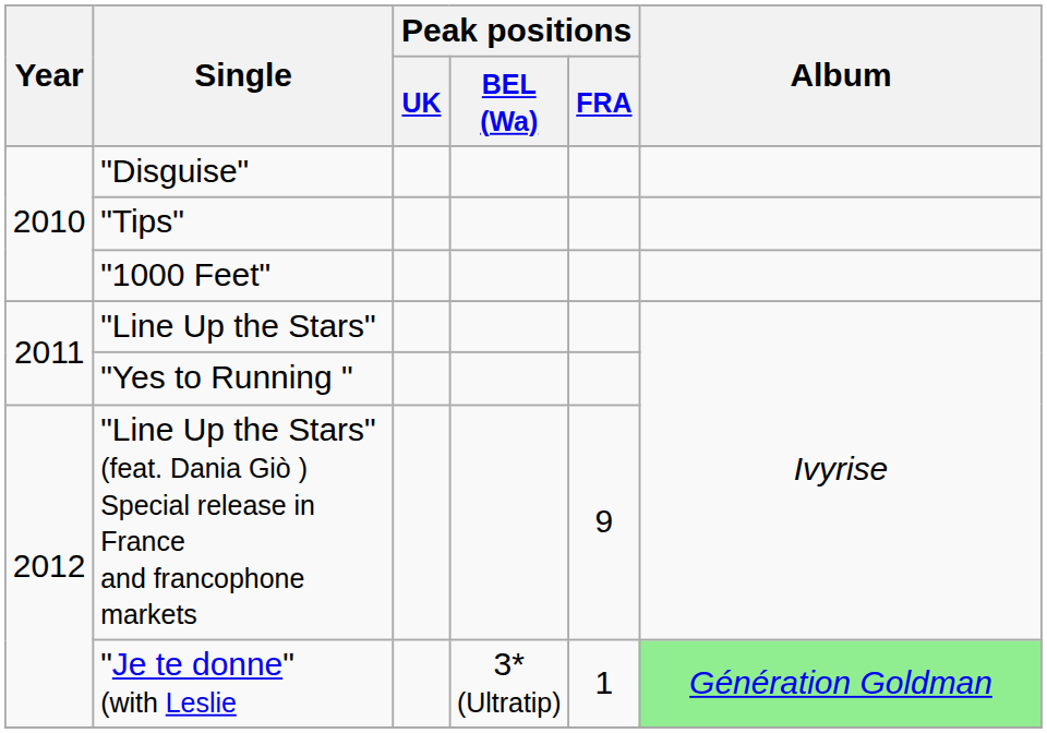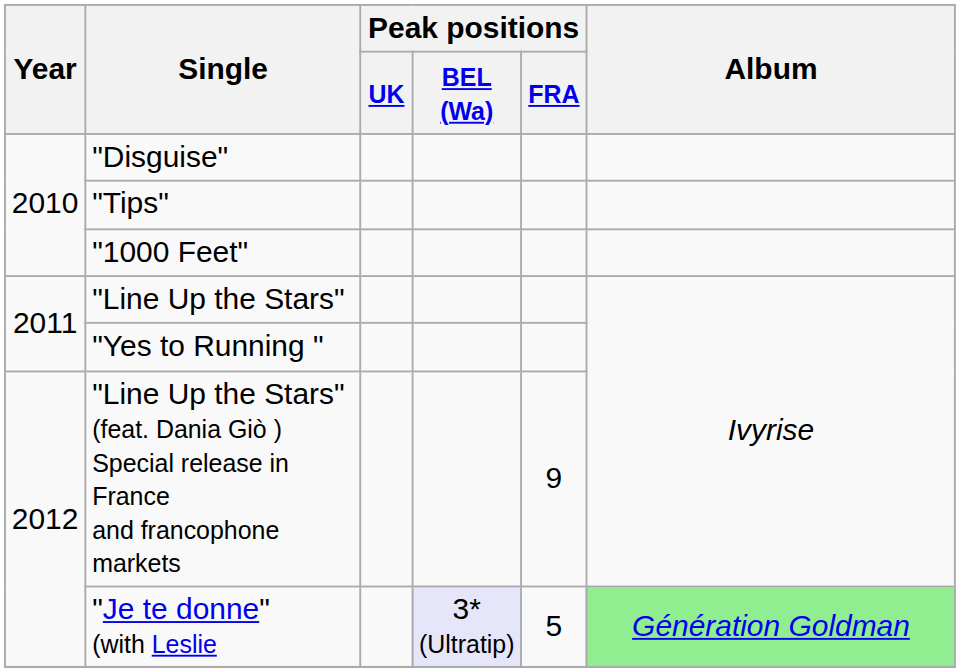"Je te donne" (with Leslie | Peak positions / BEL (Wa): no background -> lavender background
"Je te donne" (with Leslie | Peak positions / FRA: 1 -> 5
